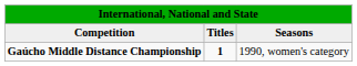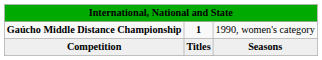rows swapped: Competition <-> Gaúcho Middle Distance Championship
